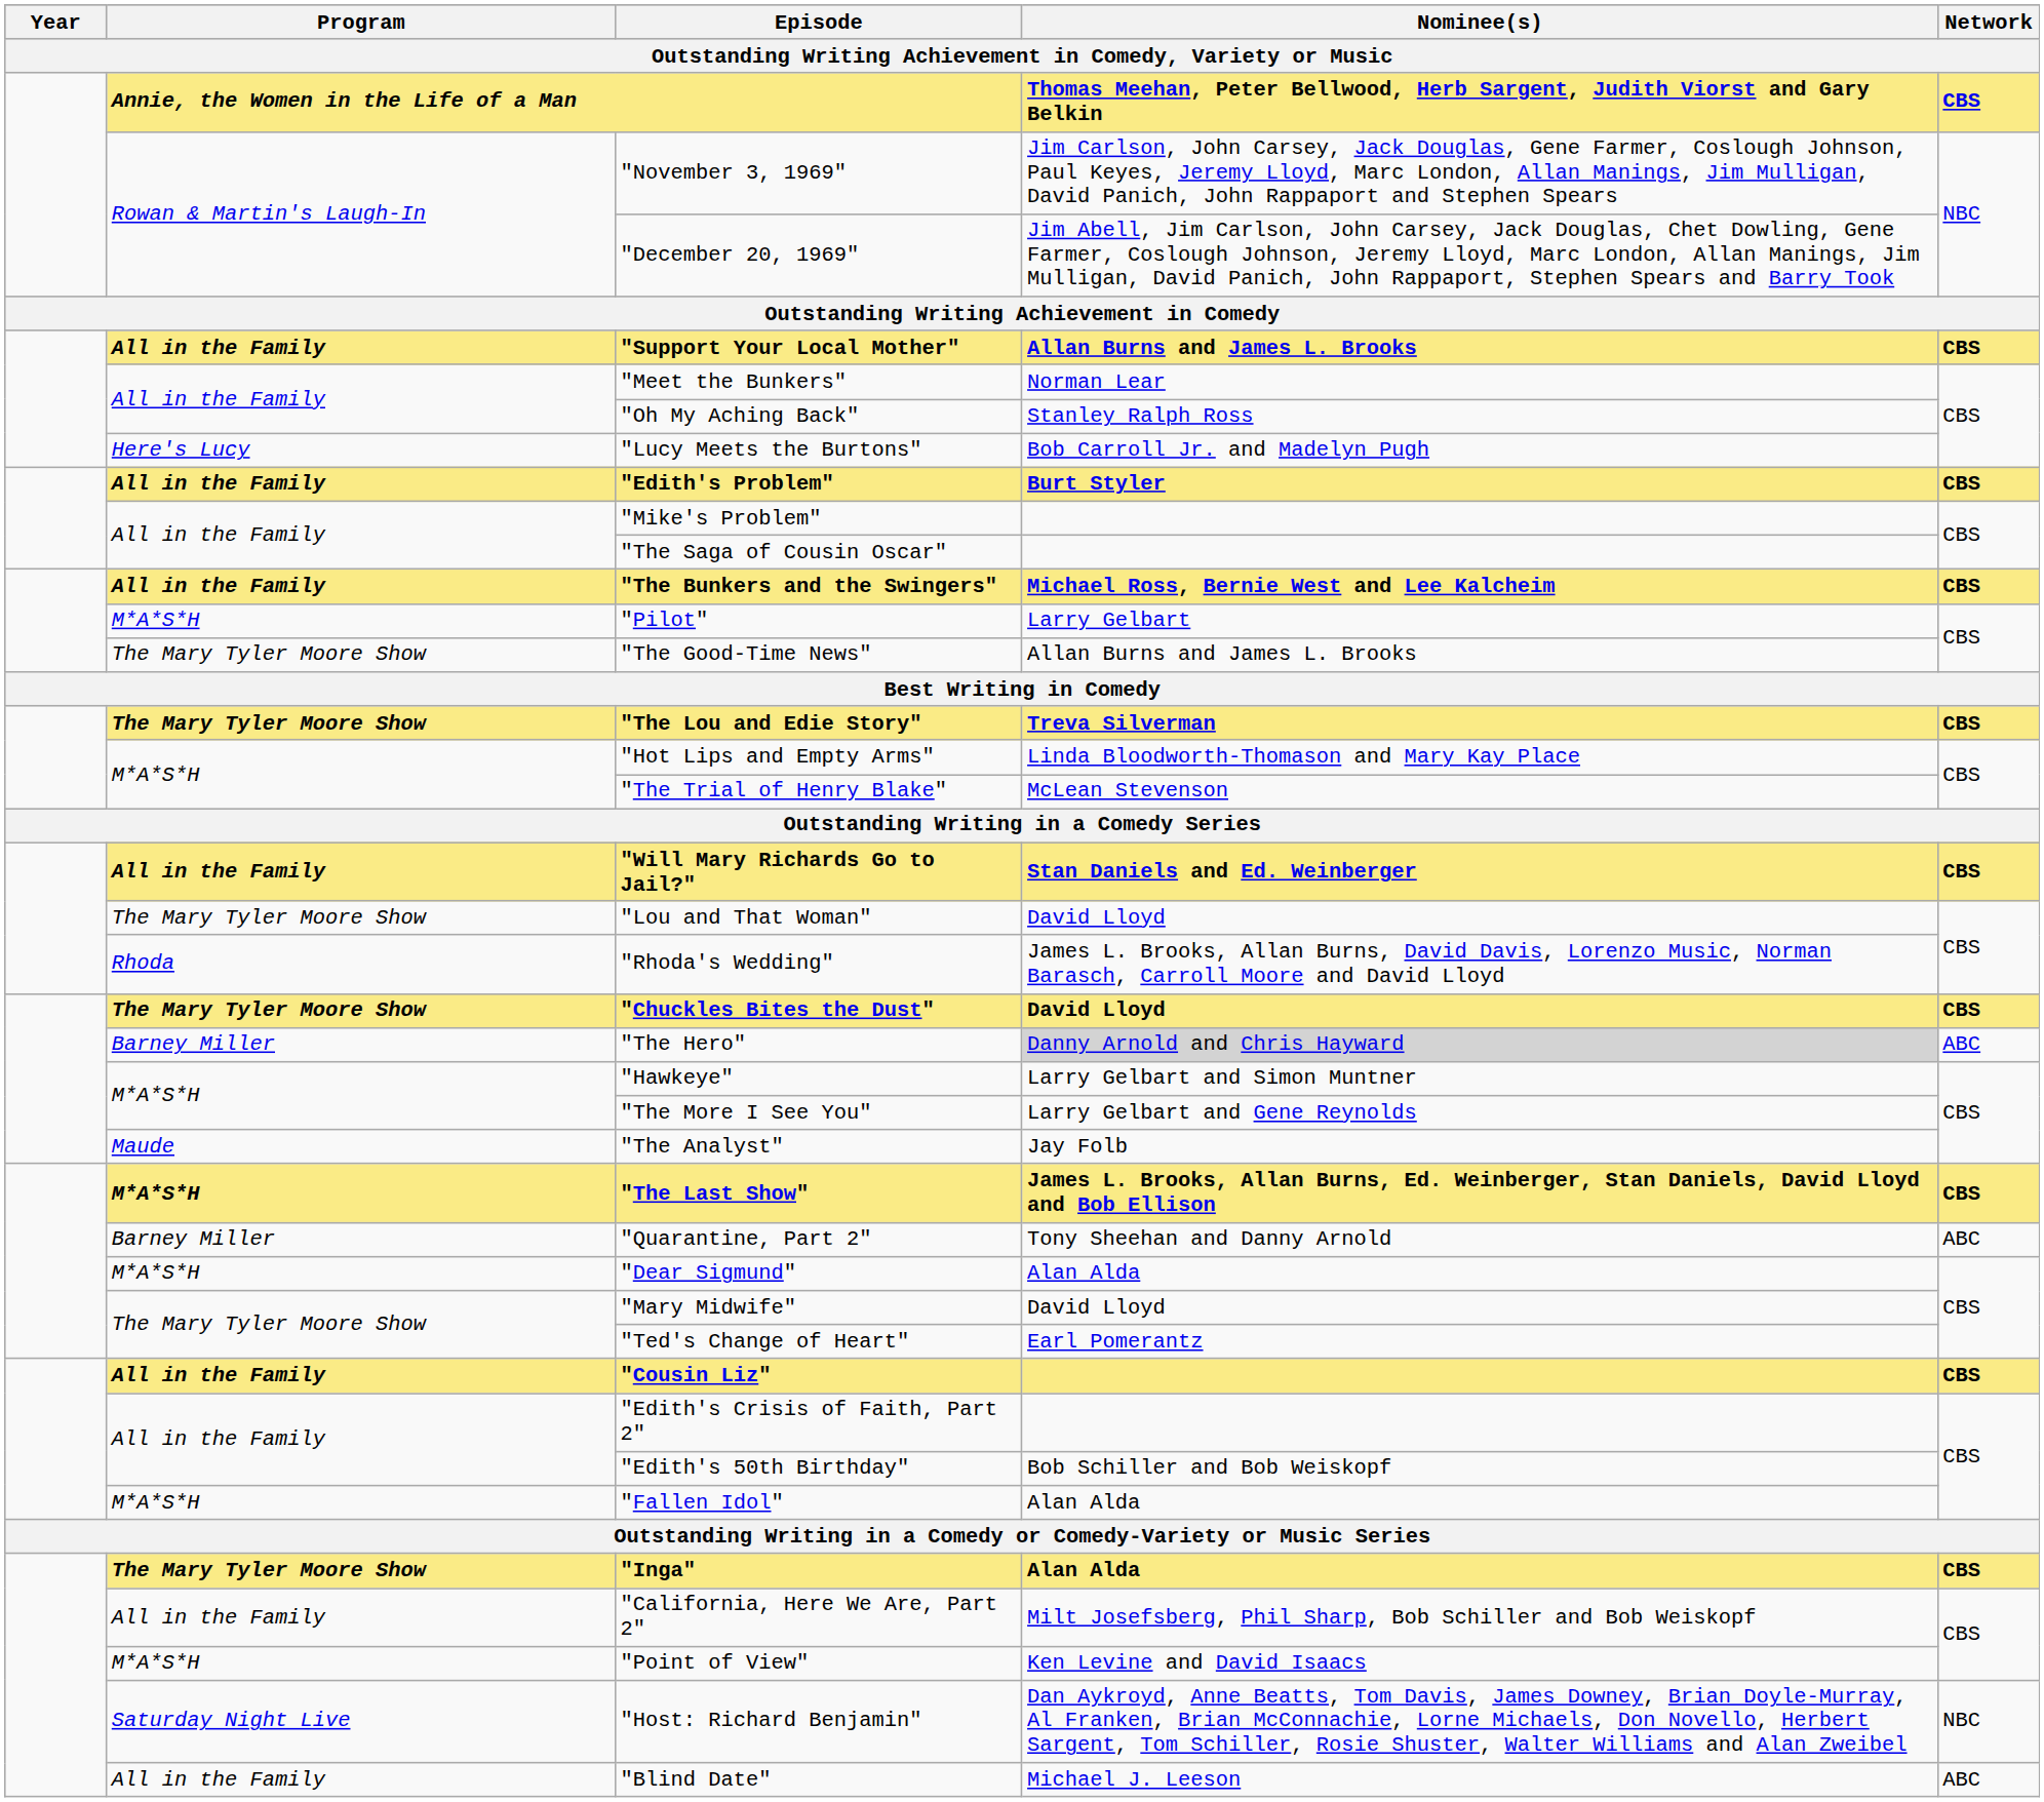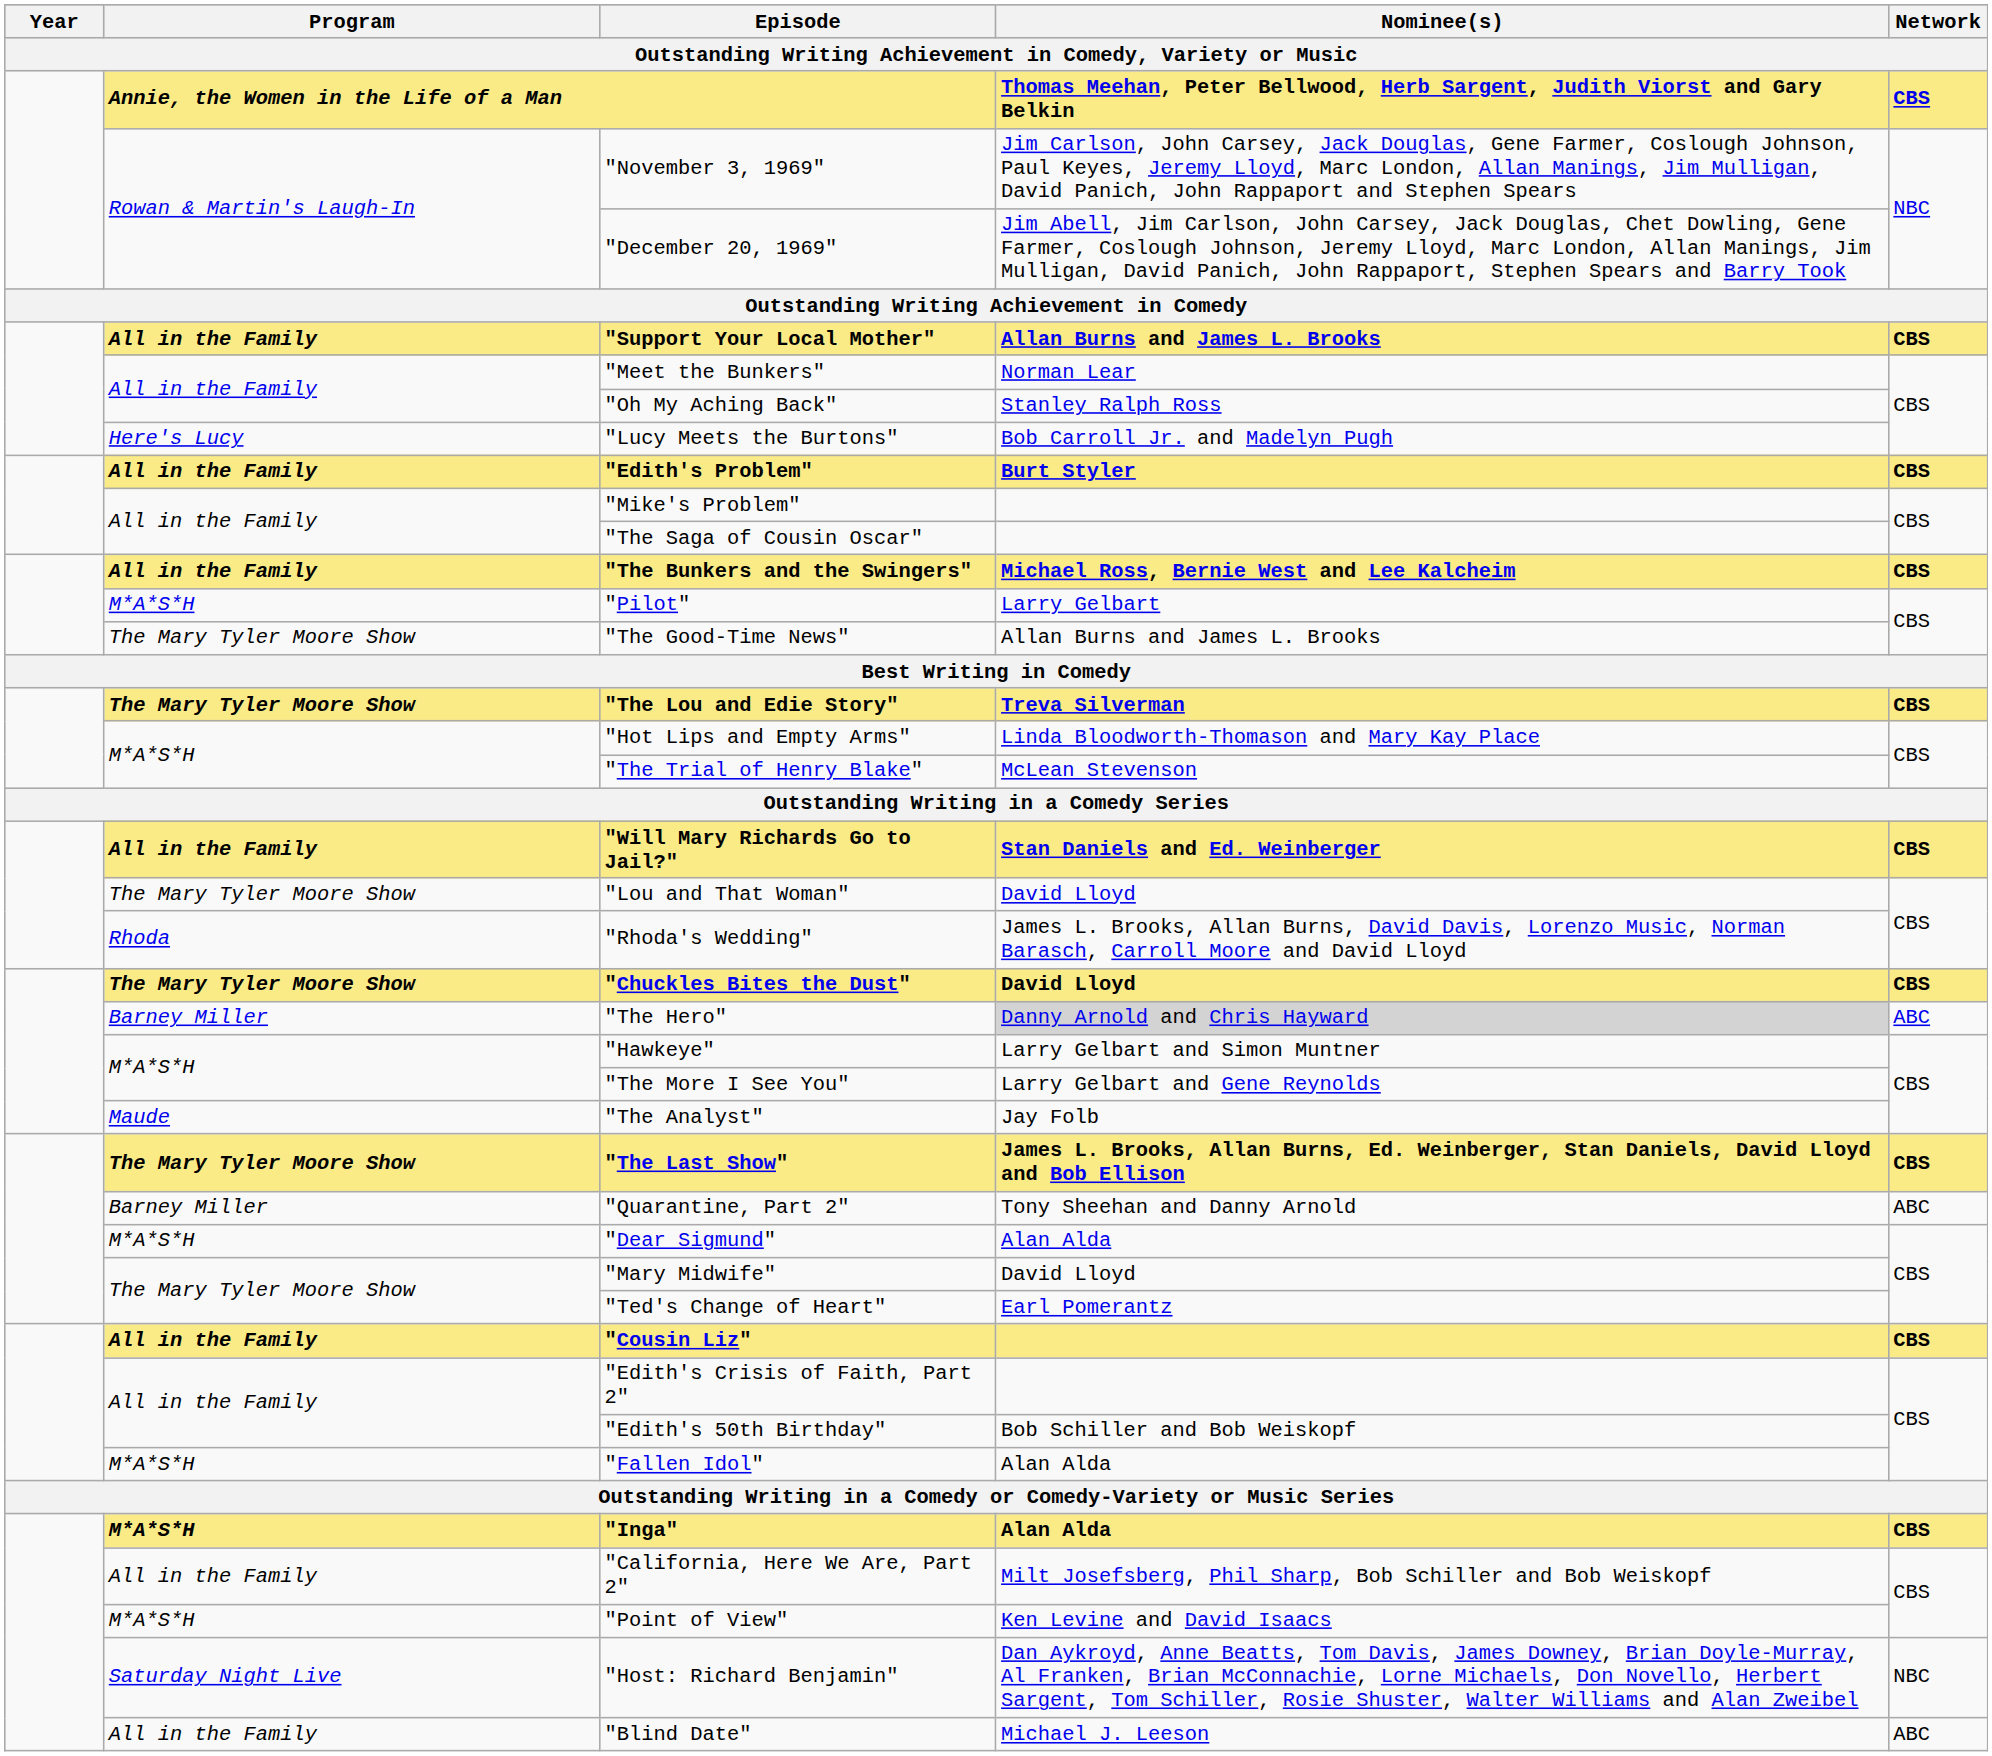"The Last Show" | Program: M*A*S*H -> The Mary Tyler Moore Show
"Inga" | Program: The Mary Tyler Moore Show -> M*A*S*H
